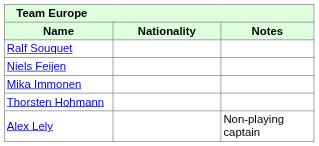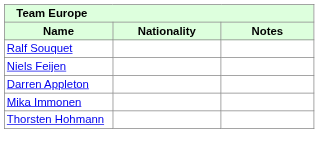+ row: Darren Appleton
- row: Alex Lely | Non-playing captain
